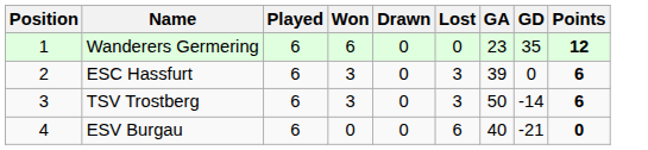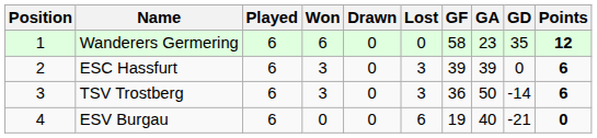+ column: GF | 58 | 39 | 36 | 19
